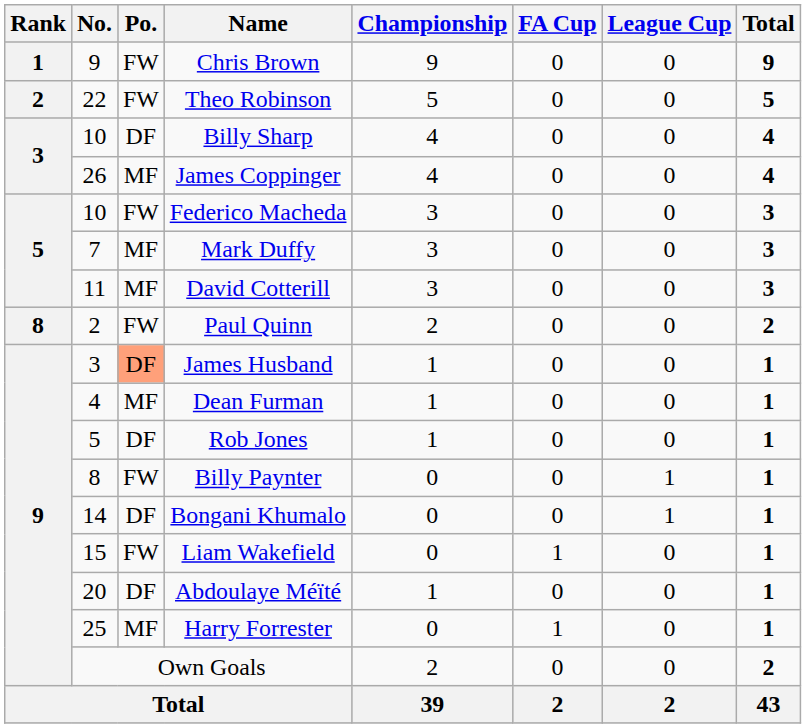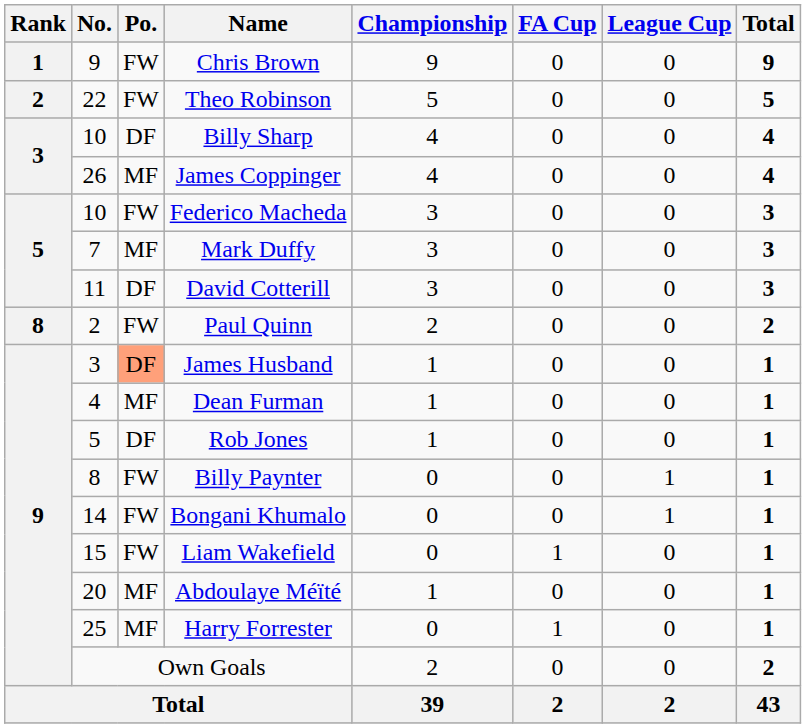David Cotterill | Po.: MF -> DF
Bongani Khumalo | Po.: DF -> FW
Abdoulaye Méïté | Po.: DF -> MF
